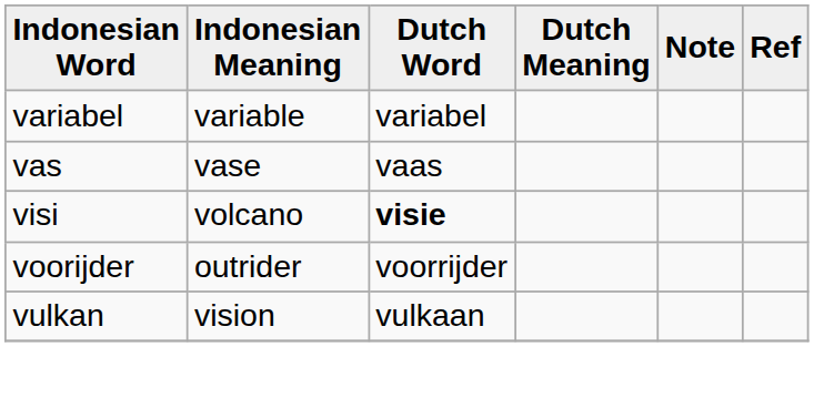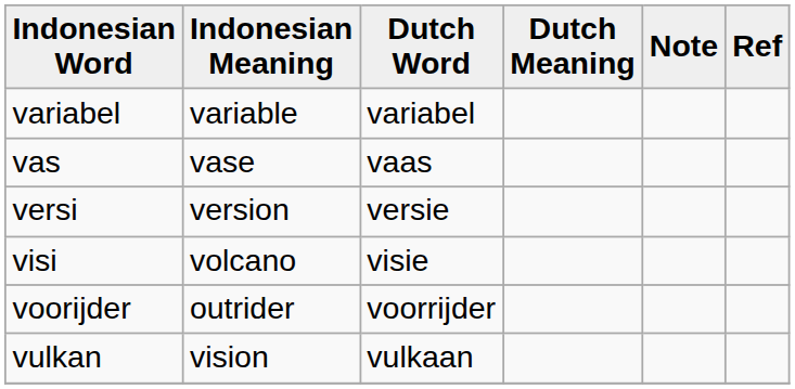+ row: versi | version | versie
visi | Dutch Word: bold -> normal
